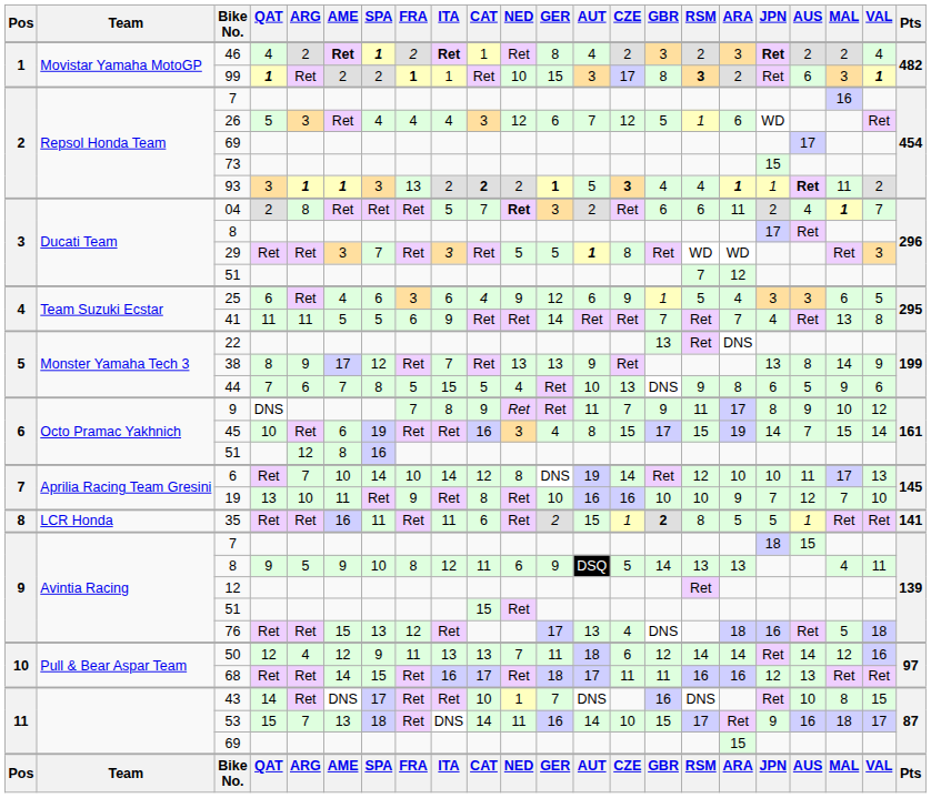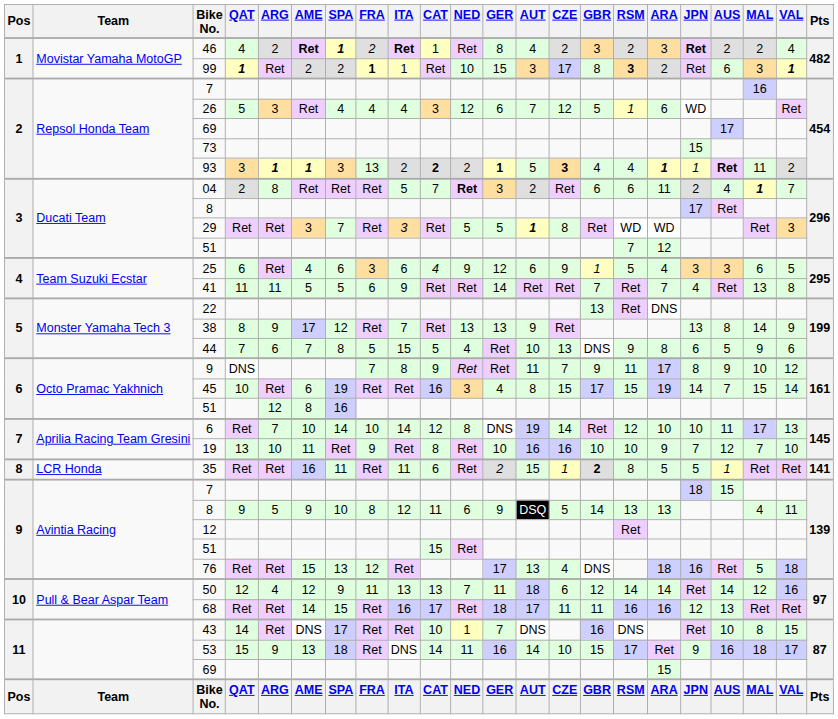53 | ARG: 7 -> 9
